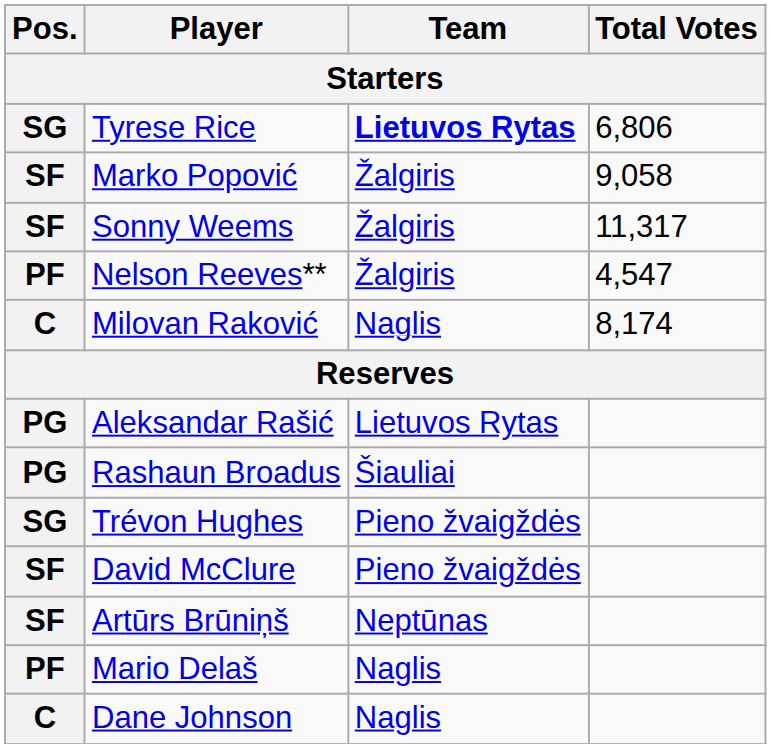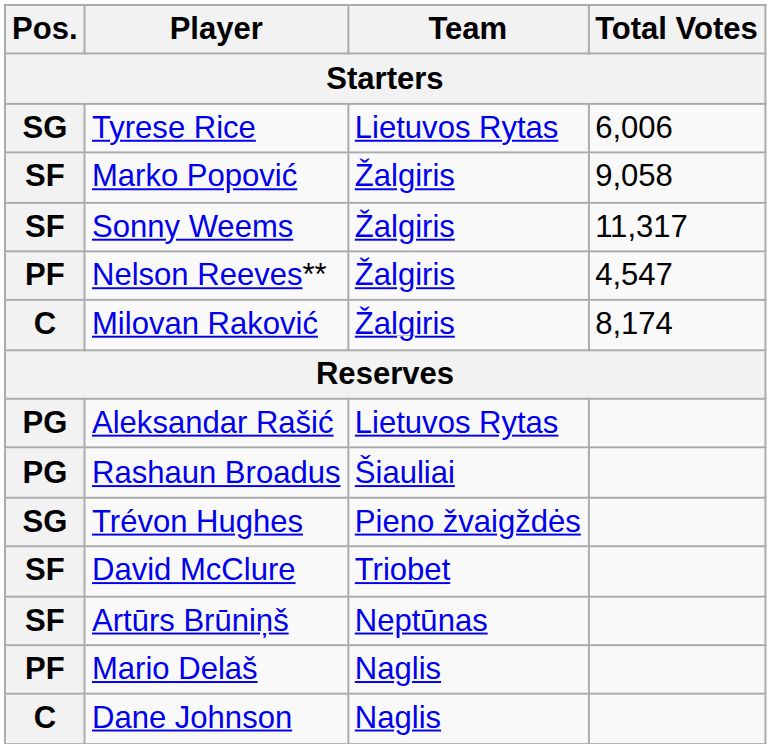Tyrese Rice | Team: bold -> normal
Tyrese Rice | Total Votes: 6,806 -> 6,006
Milovan Raković | Team: Naglis -> Žalgiris
David McClure | Team: Pieno žvaigždės -> Triobet
